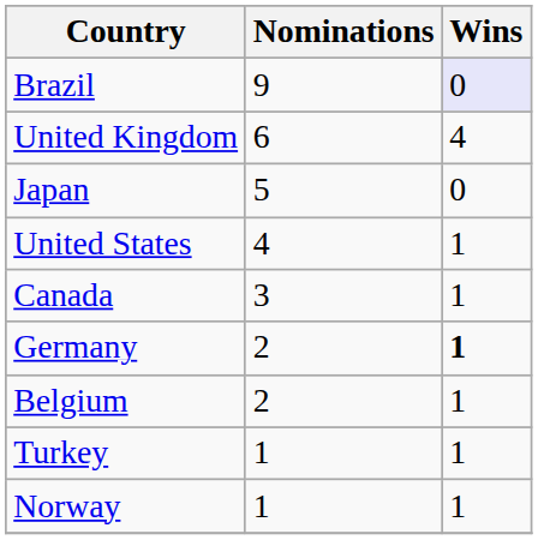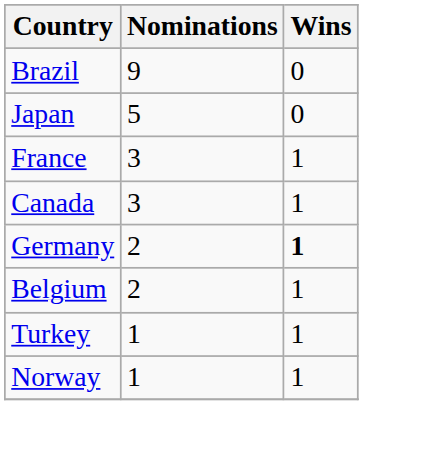Brazil | Wins: lavender background -> no background
- row: United Kingdom | 6 | 4
- row: United States | 4 | 1
+ row: France | 3 | 1
